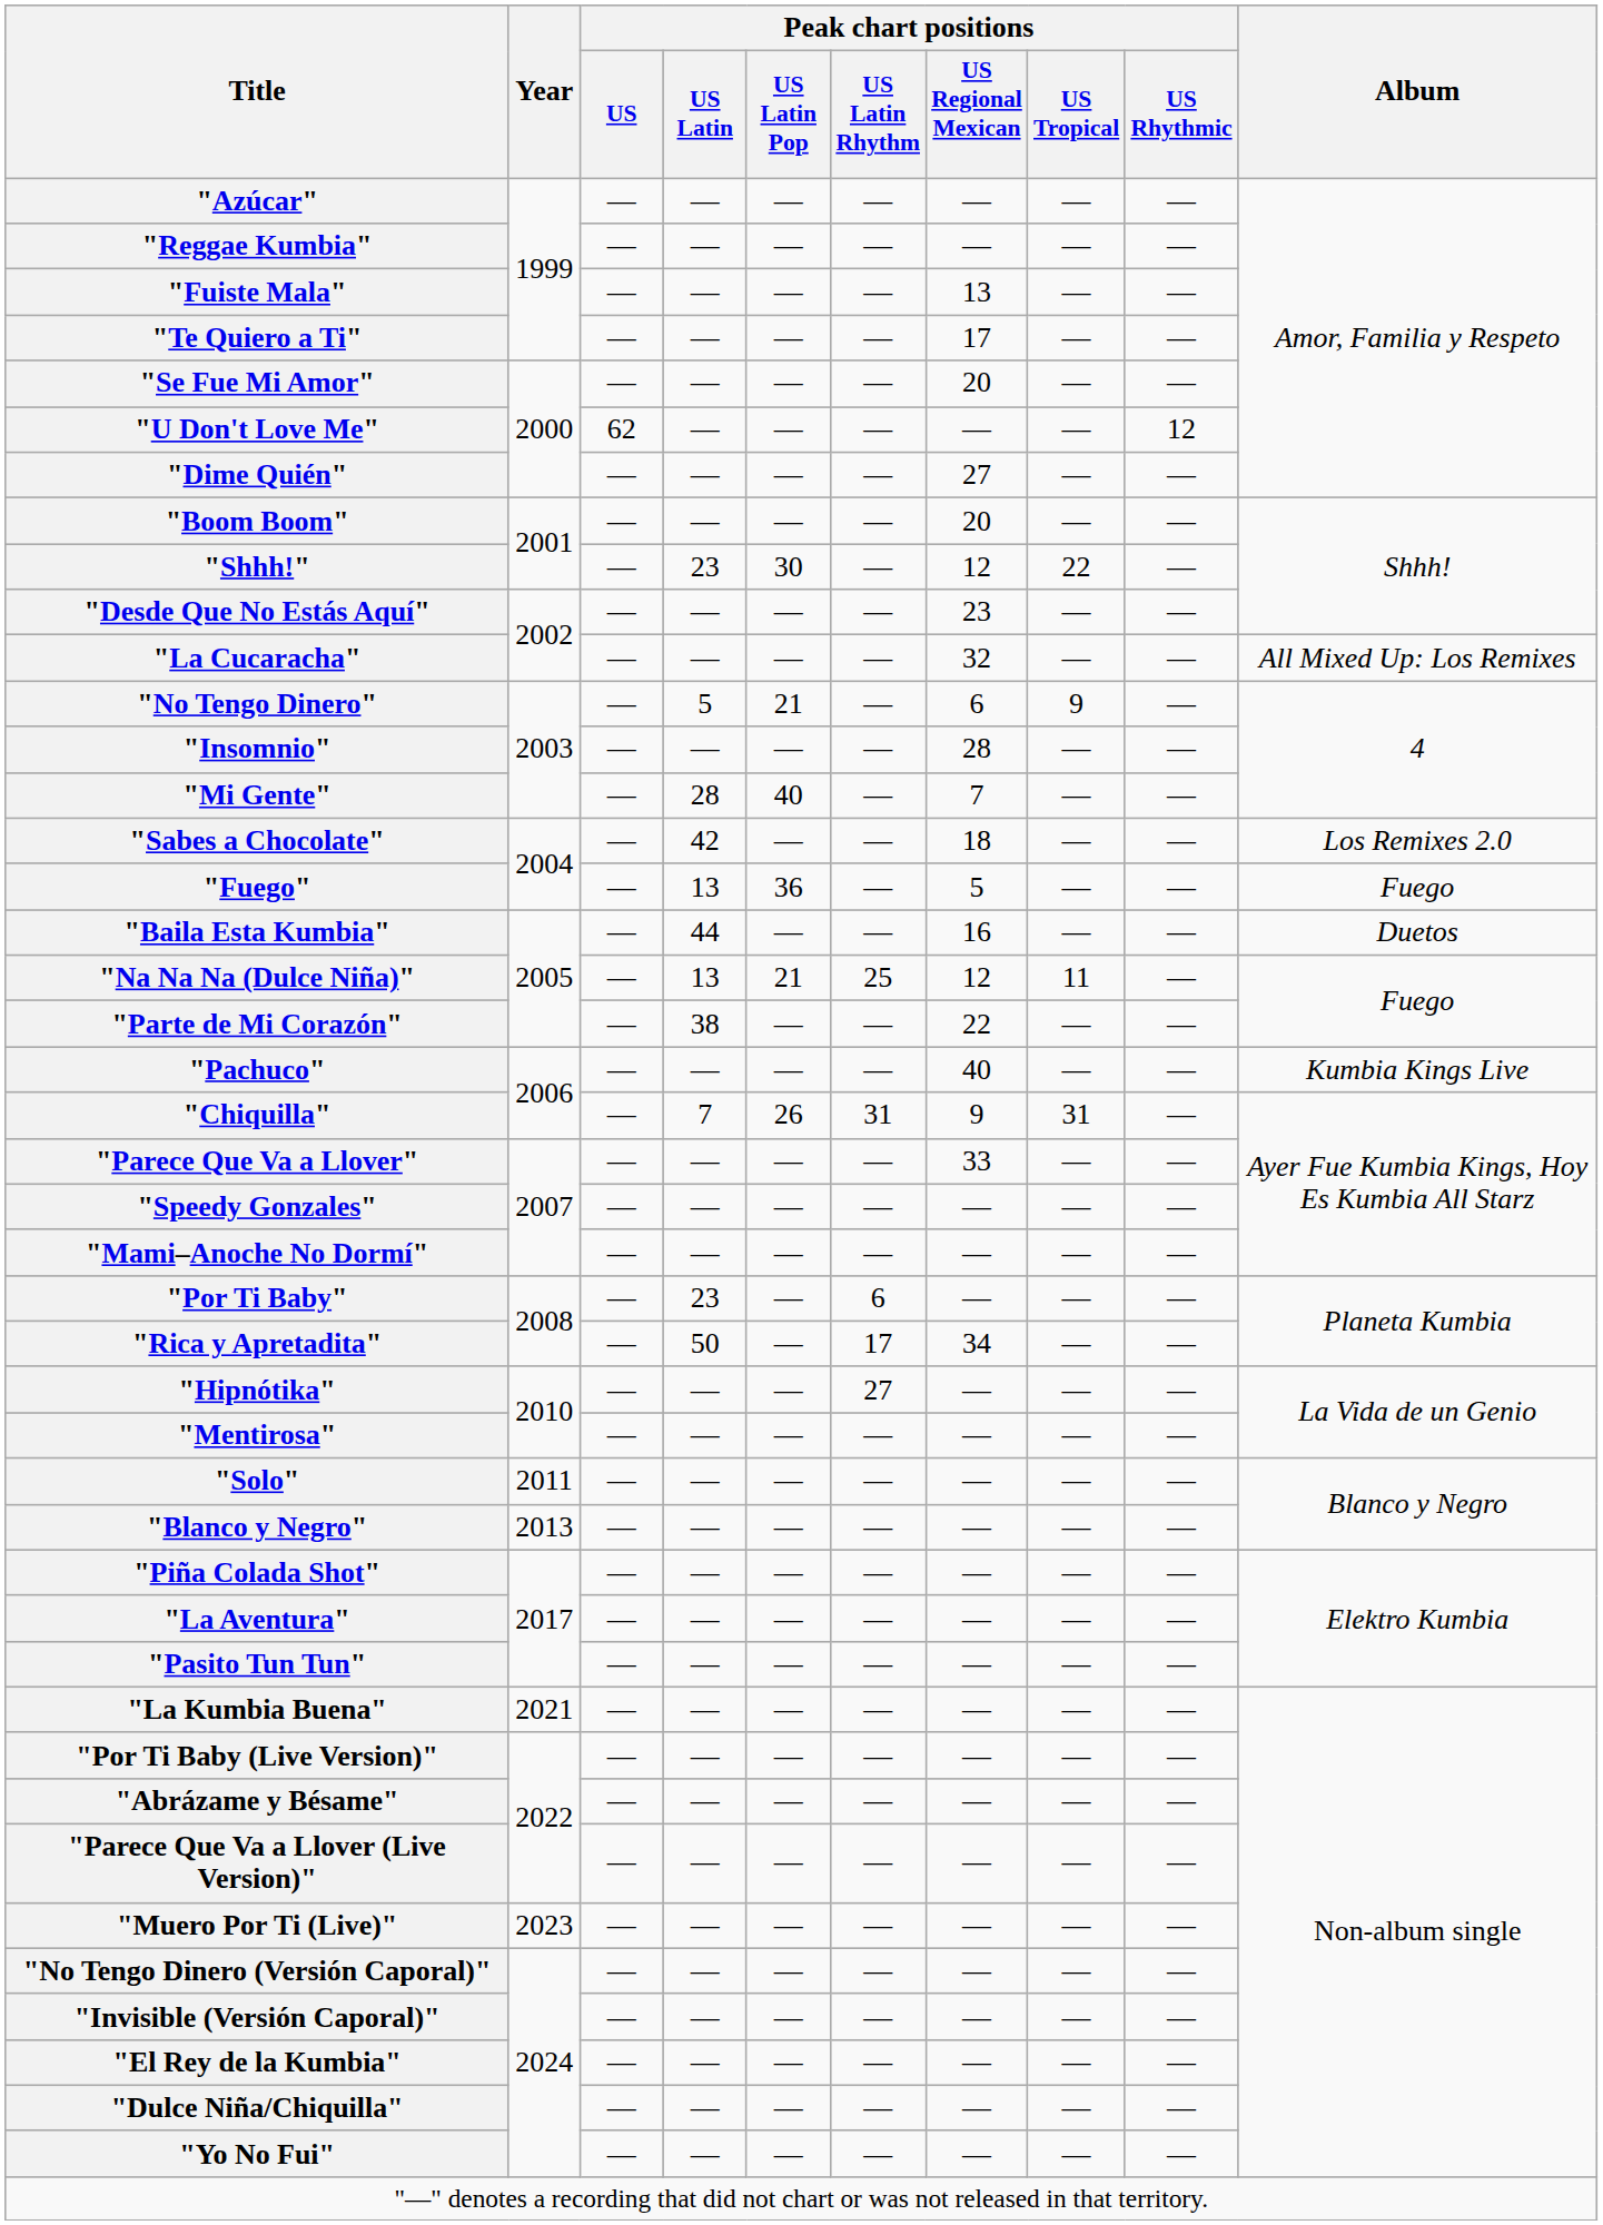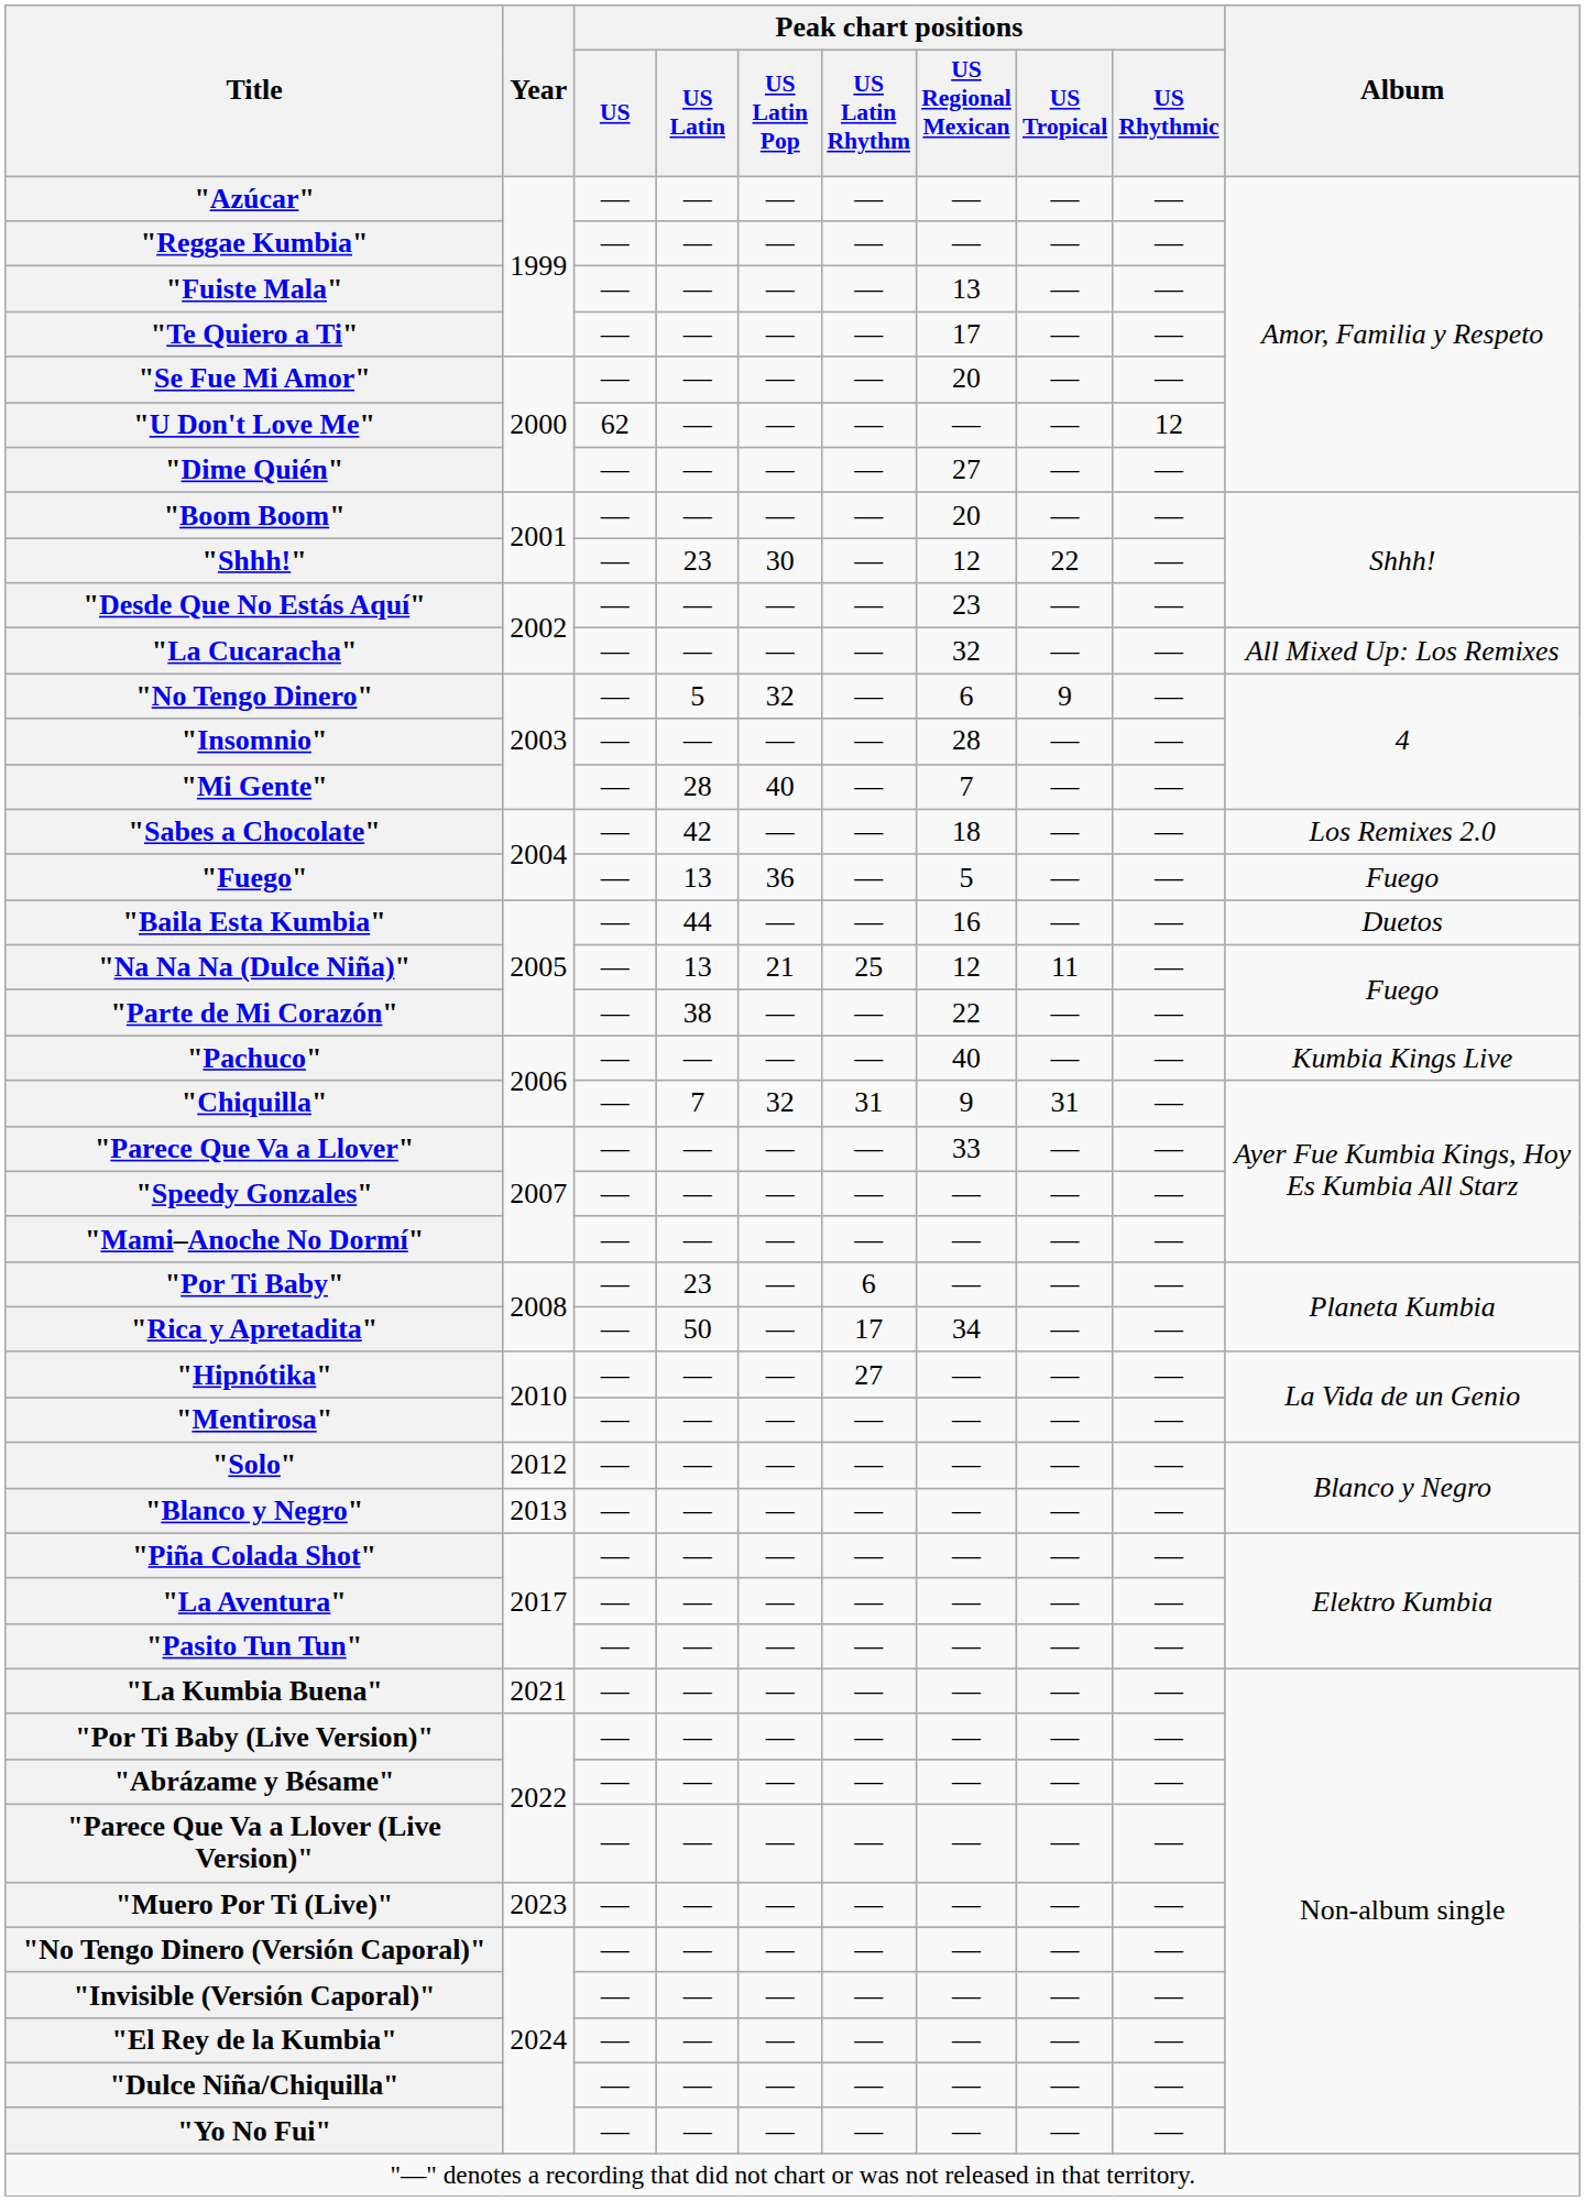"No Tengo Dinero" | Peak chart positions / US Latin Pop: 21 -> 32
"Chiquilla" | Peak chart positions / US Latin Pop: 26 -> 32
"Solo" | Year: 2011 -> 2012
